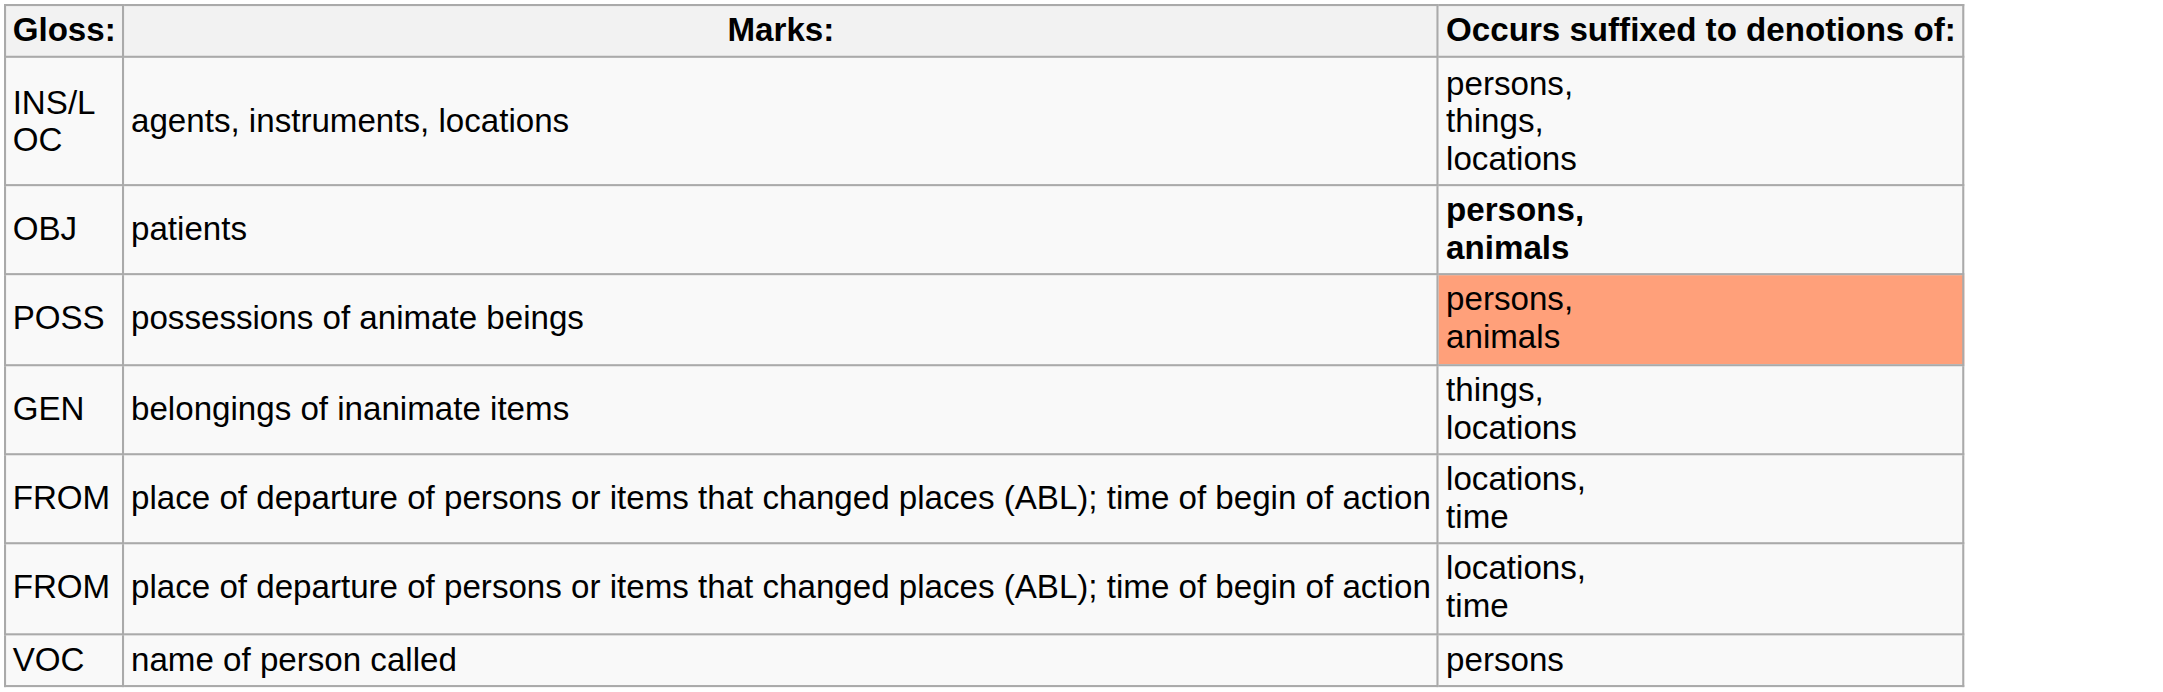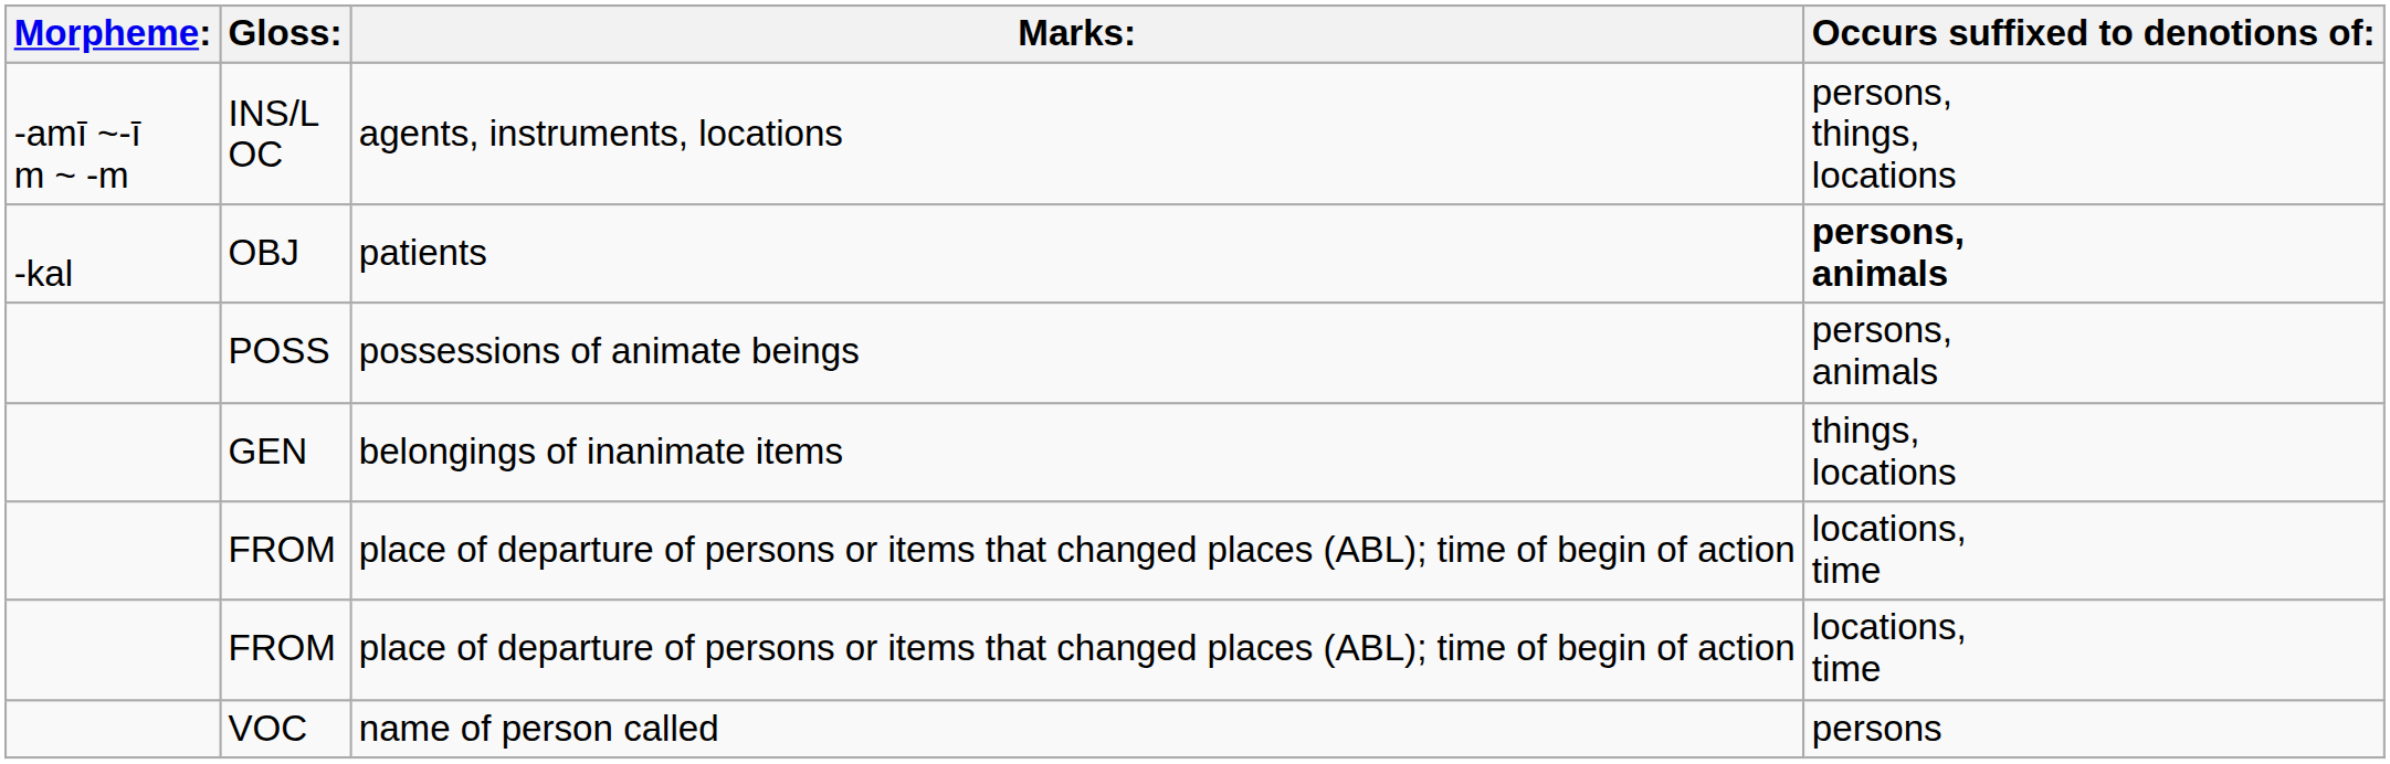+ column: Morpheme: | -amī ~-ī m ~ -m | -kal
POSS | Occurs suffixed to denotions of:: lightsalmon background -> no background
